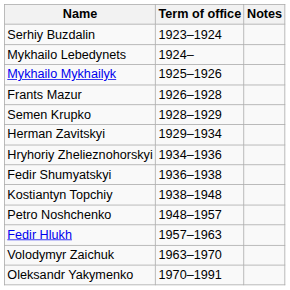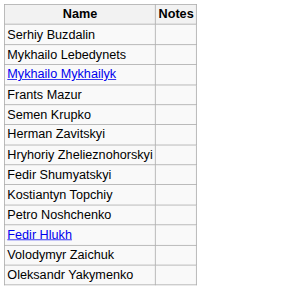- column: Term of office | 1923–1924 | 1924– | 1925–1926 | 1926–1928 | 1928–1929 | 1929–1934 | 1934–1936 | 1936–1938 | 1938–1948 | 1948–1957 | 1957–1963 | 1963–1970 | 1970–1991
